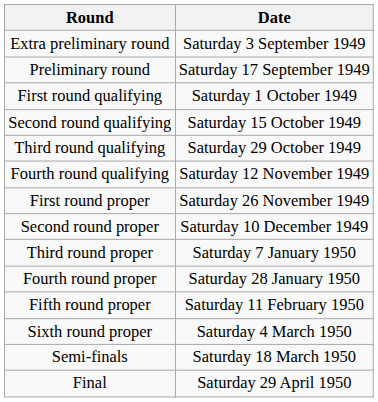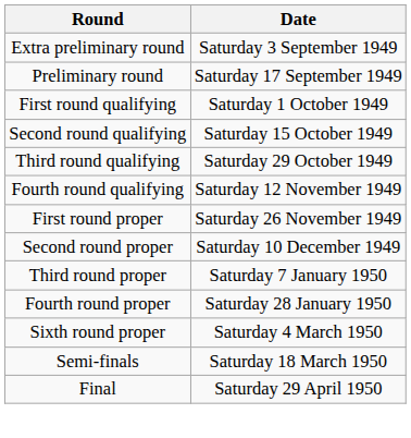- row: Fifth round proper | Saturday 11 February 1950
